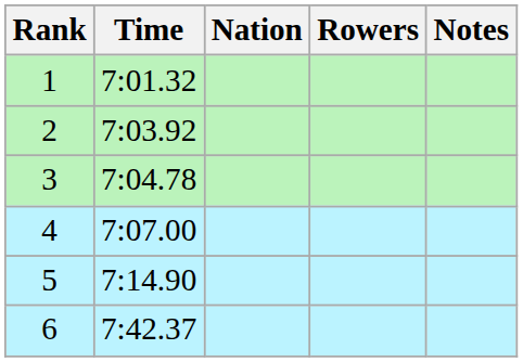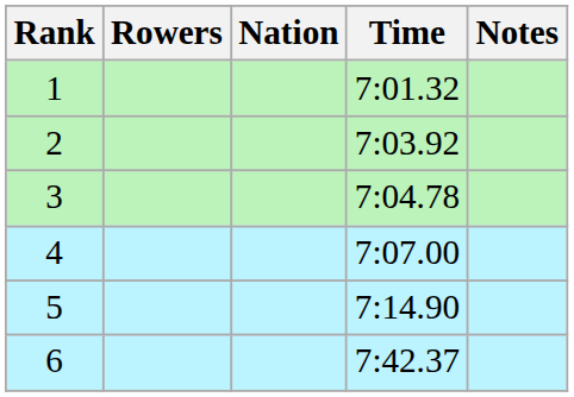columns swapped: Rowers <-> Time
